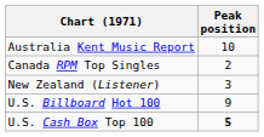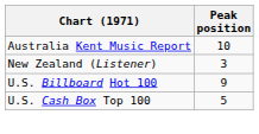- row: Canada RPM Top Singles | 2
U.S. Cash Box Top 100 | Peak position: bold -> normal
